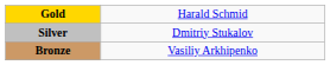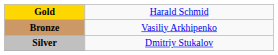rows swapped: Silver <-> Bronze
